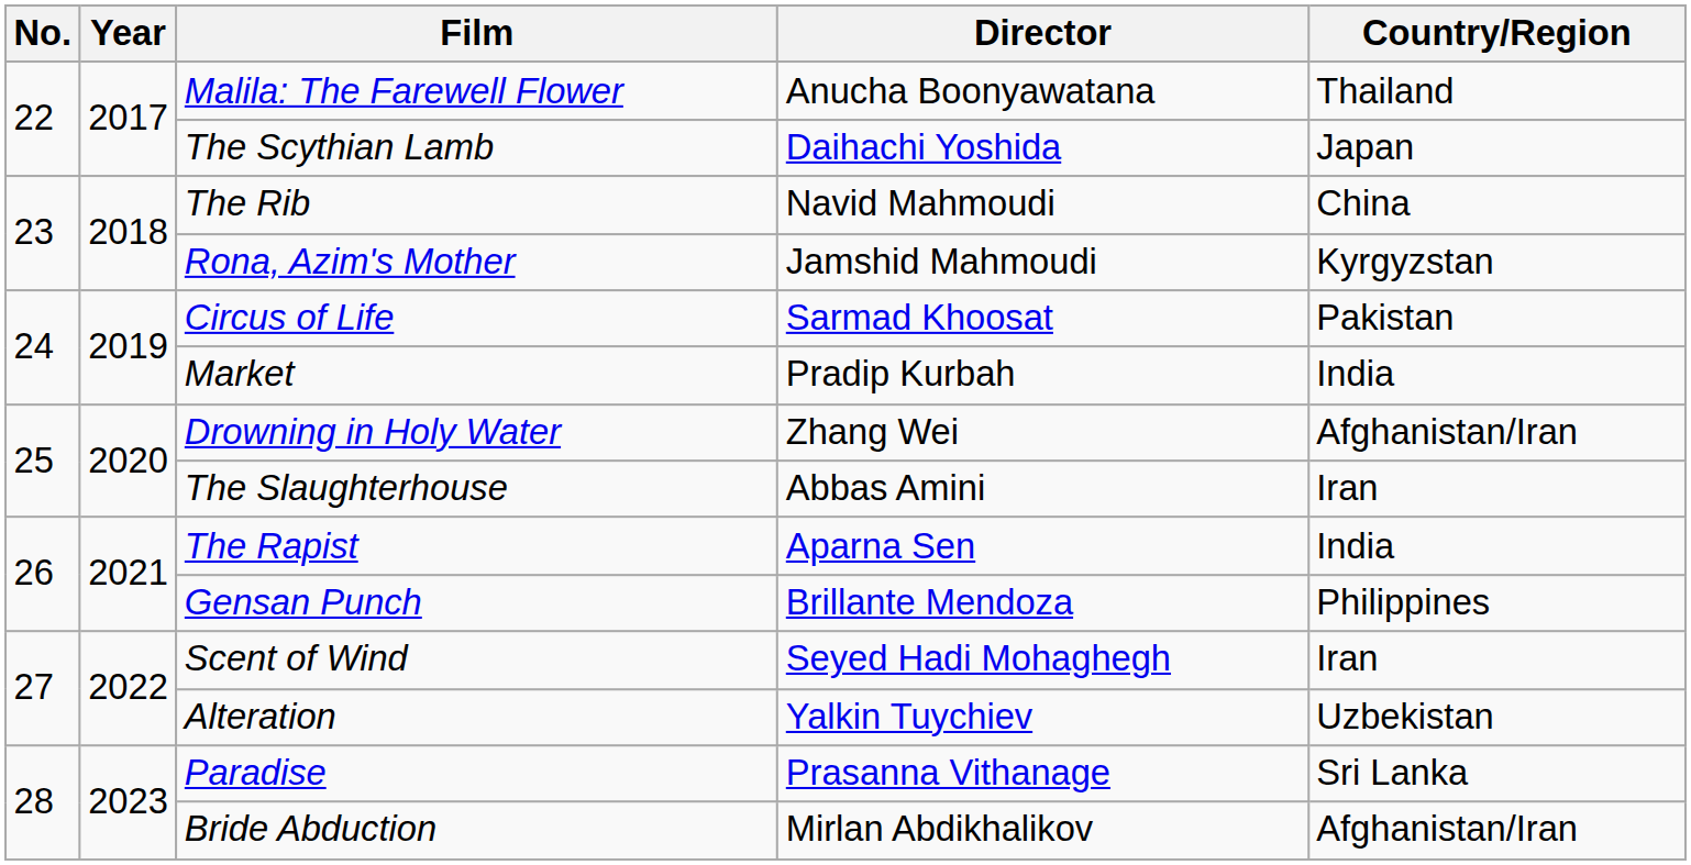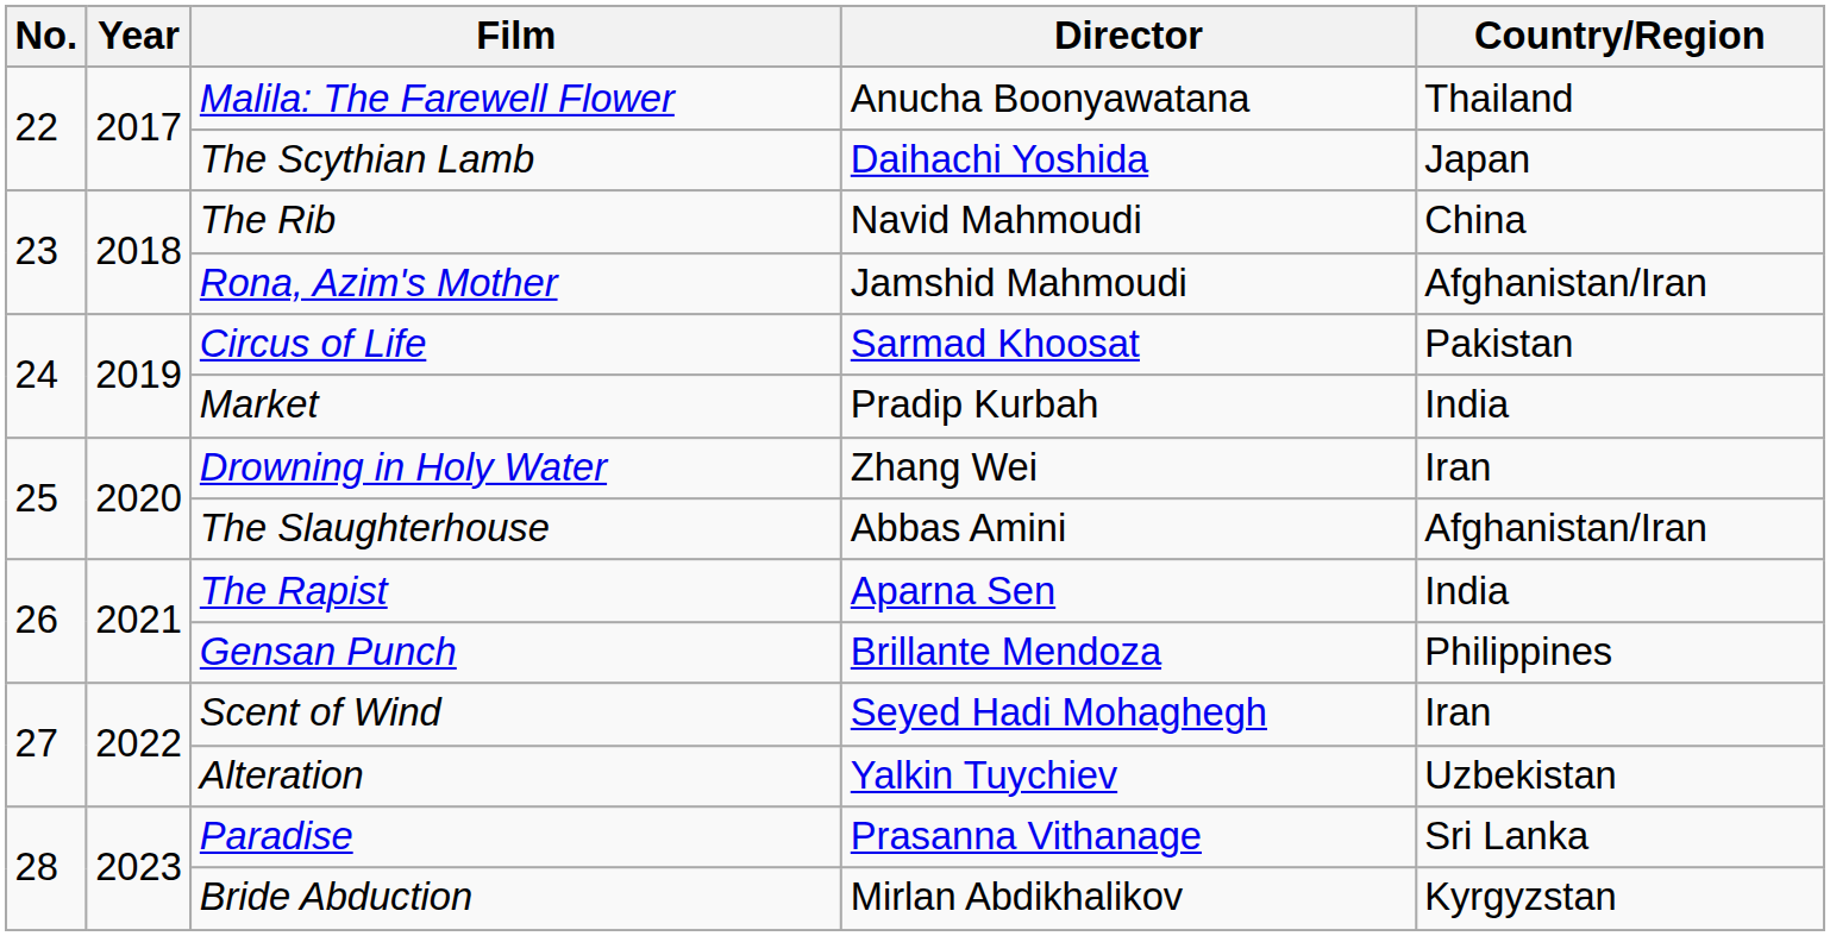Rona, Azim's Mother | Country/Region: Kyrgyzstan -> Afghanistan/Iran
Drowning in Holy Water | Country/Region: Afghanistan/Iran -> Iran
The Slaughterhouse | Country/Region: Iran -> Afghanistan/Iran
Bride Abduction | Country/Region: Afghanistan/Iran -> Kyrgyzstan
